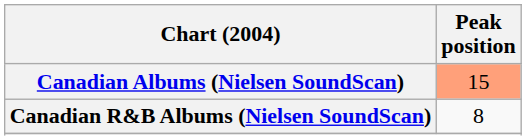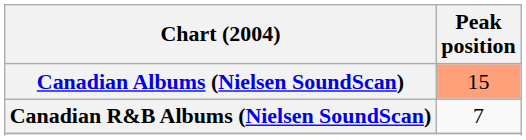Canadian R&B Albums (Nielsen SoundScan) | Peak position: 8 -> 7
